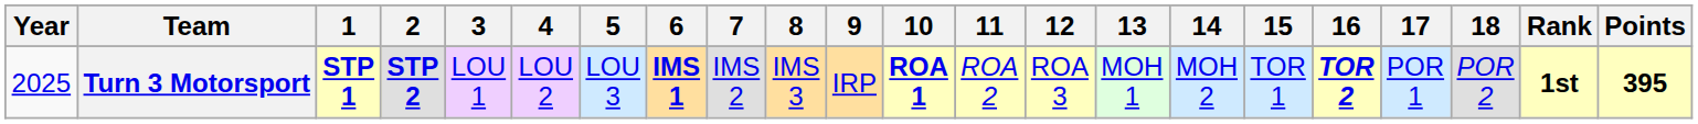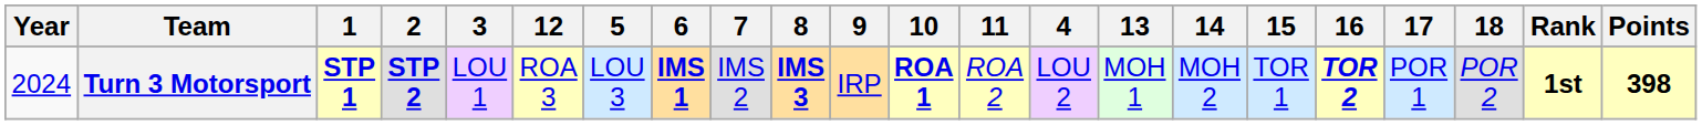columns swapped: 4 <-> 12
Turn 3 Motorsport | Year: 2025 -> 2024
Turn 3 Motorsport | 8: normal -> bold
Turn 3 Motorsport | Points: 395 -> 398
